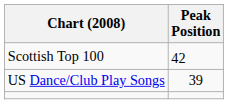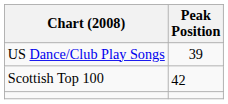rows swapped: US Dance/Club Play Songs <-> Scottish Top 100
